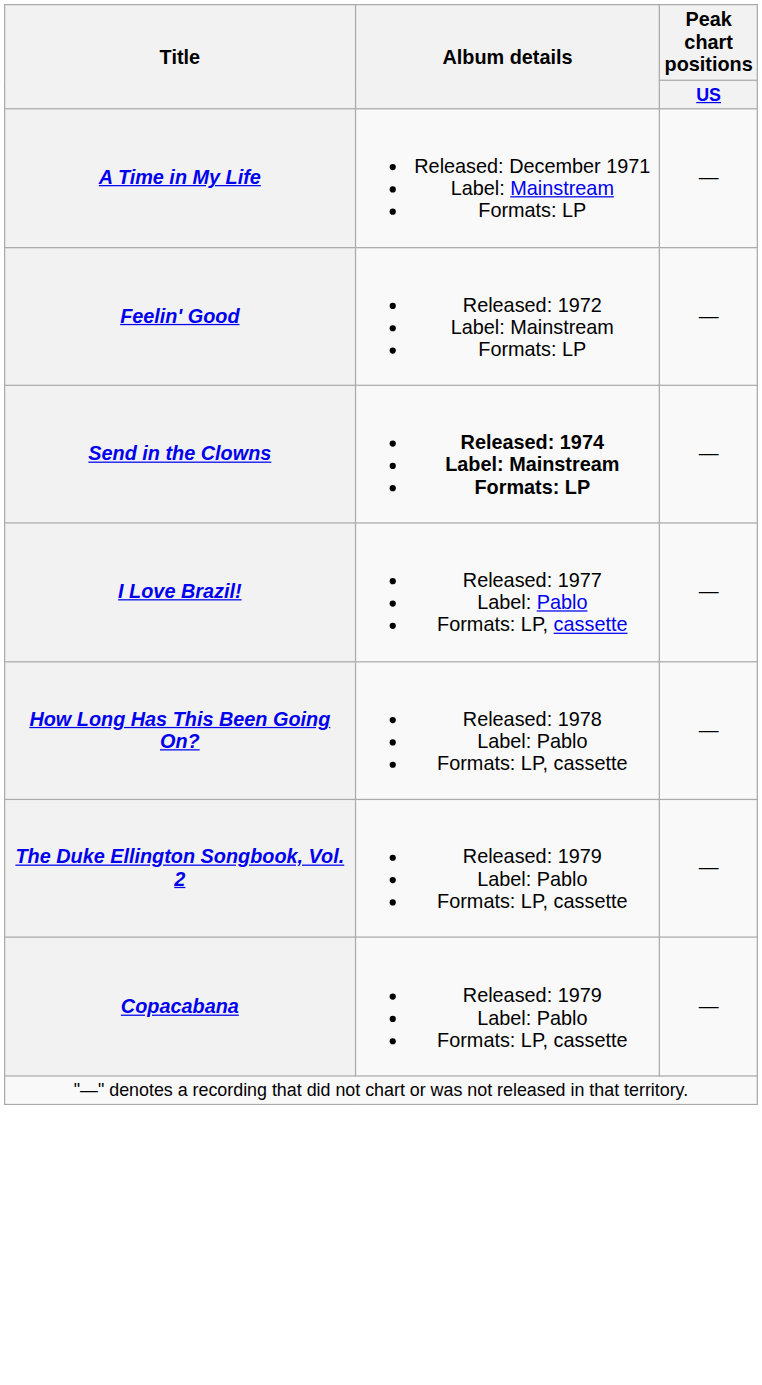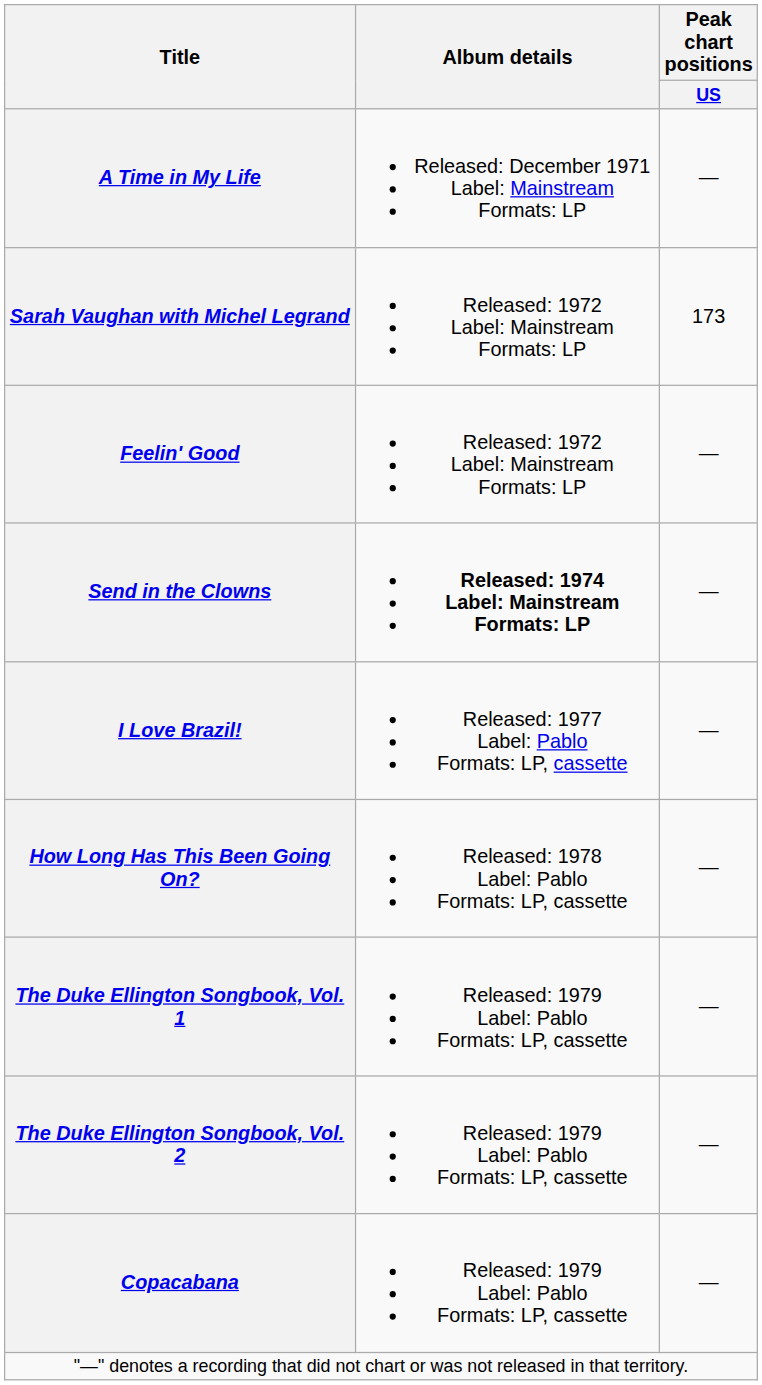+ row: Sarah Vaughan with Michel Legrand | Released: 1972 Label: Mainstream Formats: LP | 173
+ row: The Duke Ellington Songbook, Vol. 1 | Released: 1979 Label: Pablo Formats: LP, cassette | —
